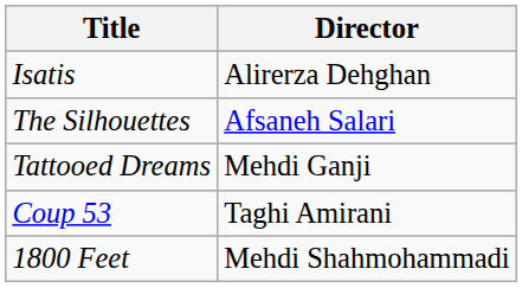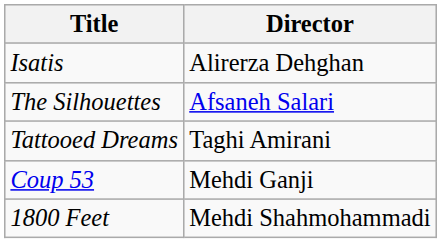Tattooed Dreams | Director: Mehdi Ganji -> Taghi Amirani
Coup 53 | Director: Taghi Amirani -> Mehdi Ganji
